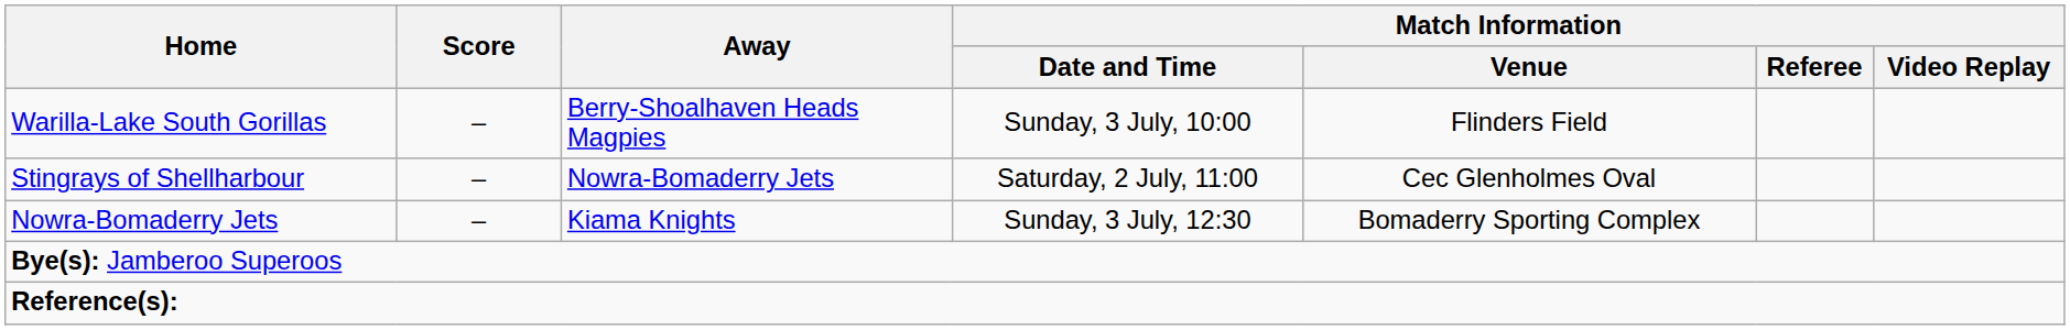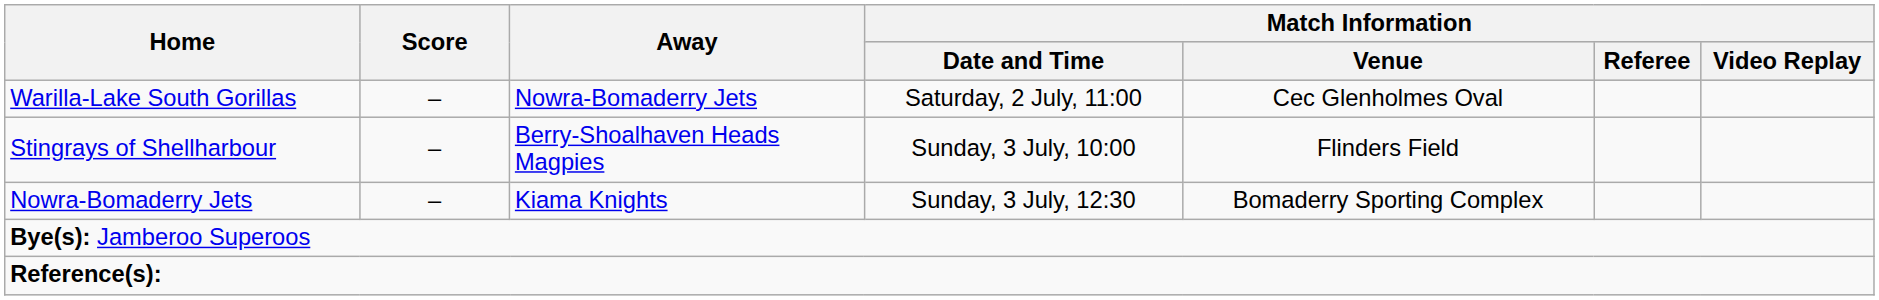Warilla-Lake South Gorillas | Away: Berry-Shoalhaven Heads Magpies -> Nowra-Bomaderry Jets
Warilla-Lake South Gorillas | Match Information / Date and Time: Sunday, 3 July, 10:00 -> Saturday, 2 July, 11:00
Warilla-Lake South Gorillas | Match Information / Venue: Flinders Field -> Cec Glenholmes Oval
Stingrays of Shellharbour | Away: Nowra-Bomaderry Jets -> Berry-Shoalhaven Heads Magpies
Stingrays of Shellharbour | Match Information / Date and Time: Saturday, 2 July, 11:00 -> Sunday, 3 July, 10:00
Stingrays of Shellharbour | Match Information / Venue: Cec Glenholmes Oval -> Flinders Field
